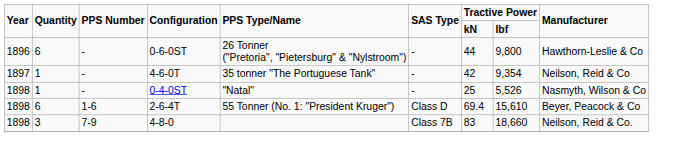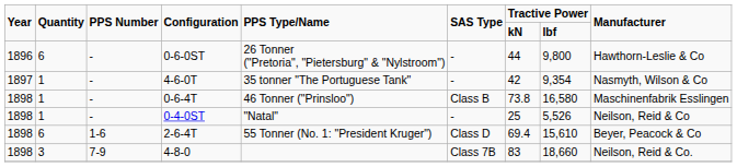4-6-0T | Manufacturer: Neilson, Reid & Co -> Nasmyth, Wilson & Co
+ row: 1898 | 1 | - | 0-6-4T | 46 Tonner ("Prinsloo") | Class B | 73.8 | 16,580 | Maschinenfabrik Esslingen
0-4-0ST | Manufacturer: Nasmyth, Wilson & Co -> Neilson, Reid & Co
